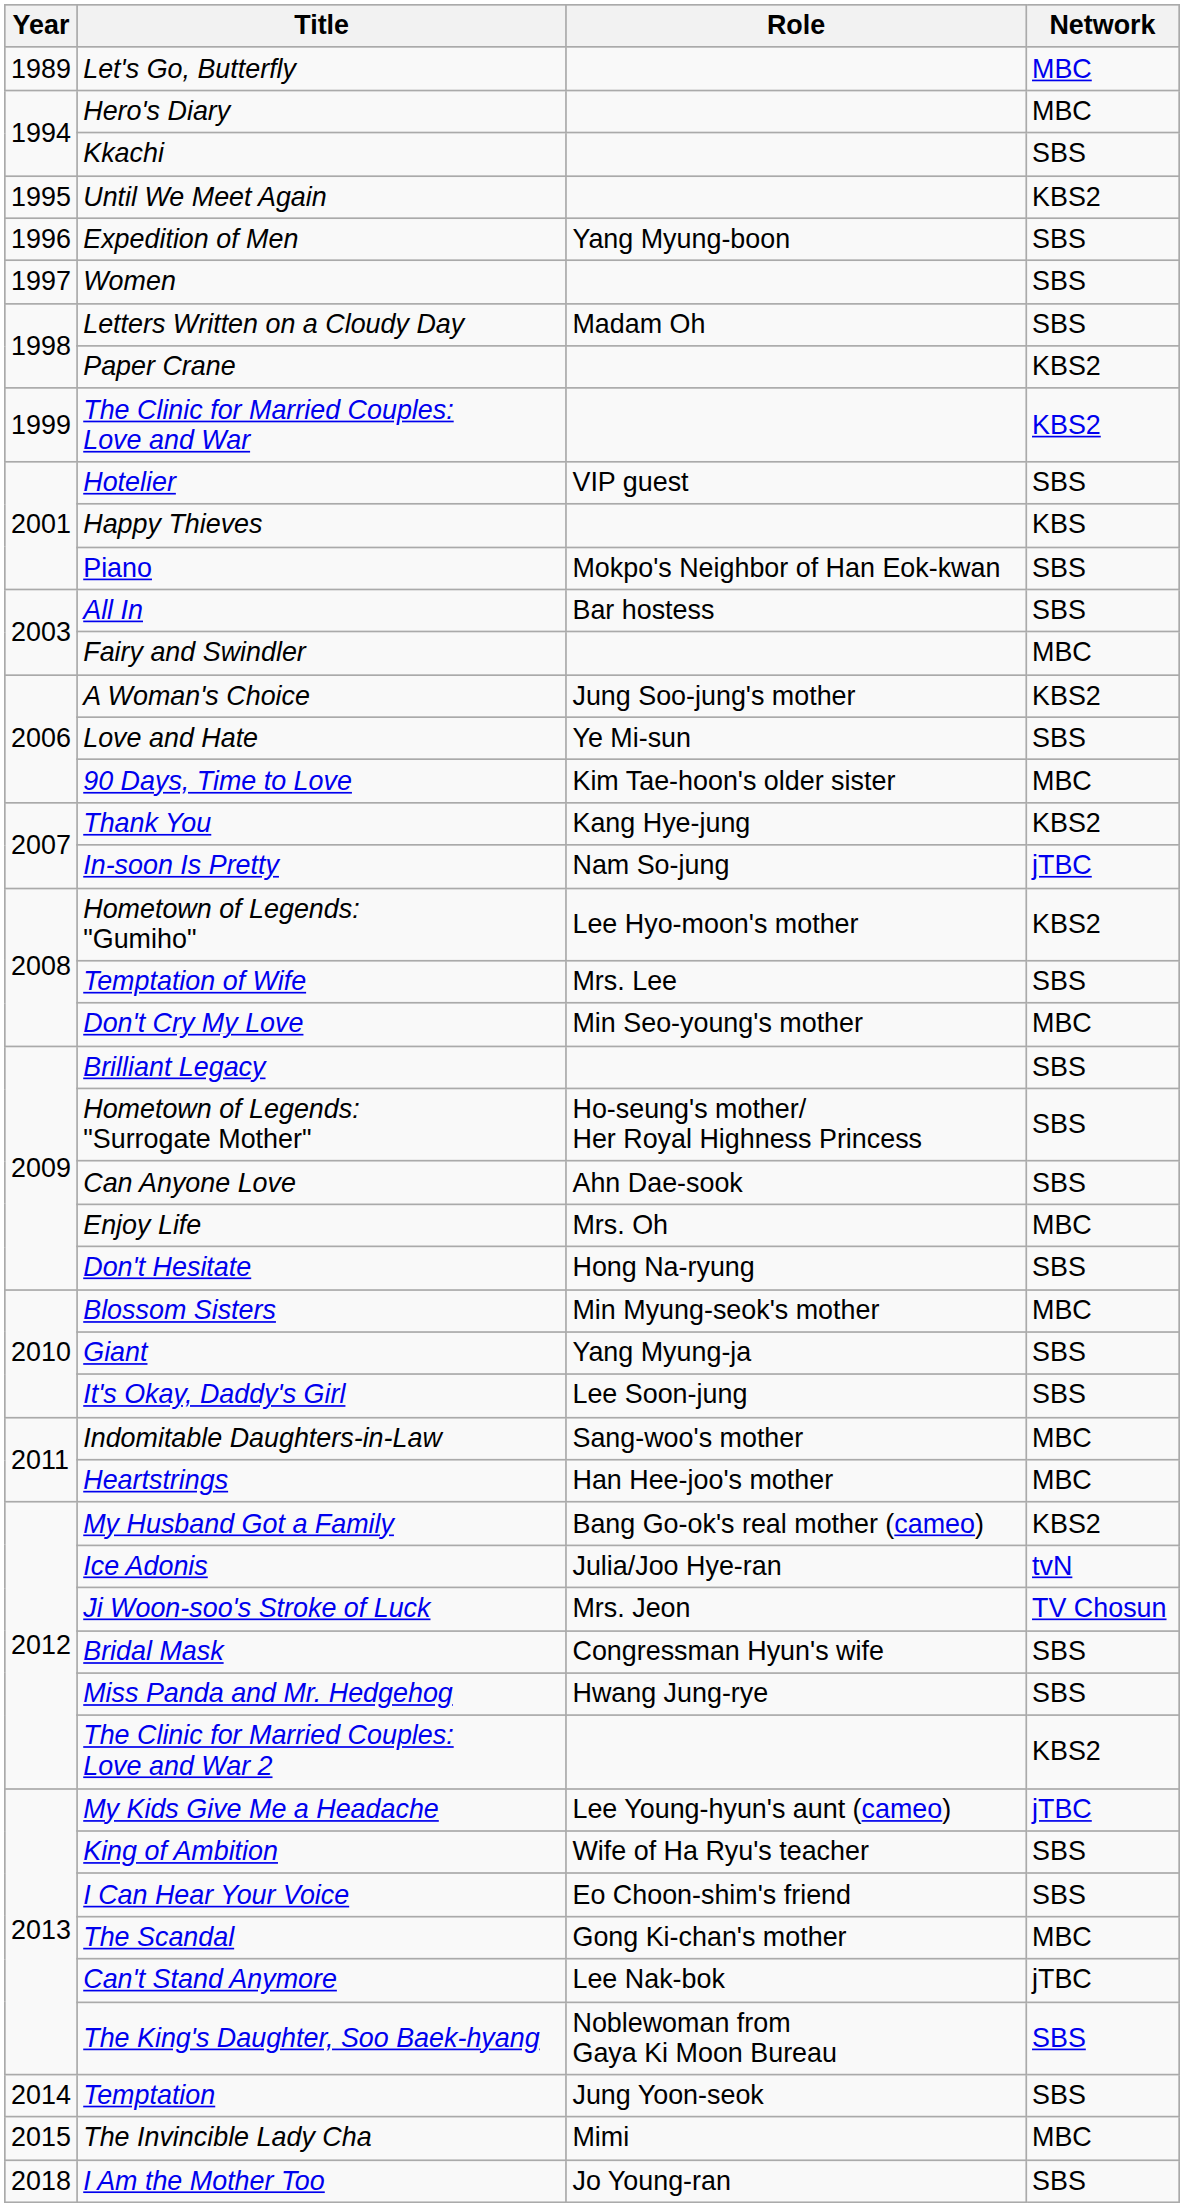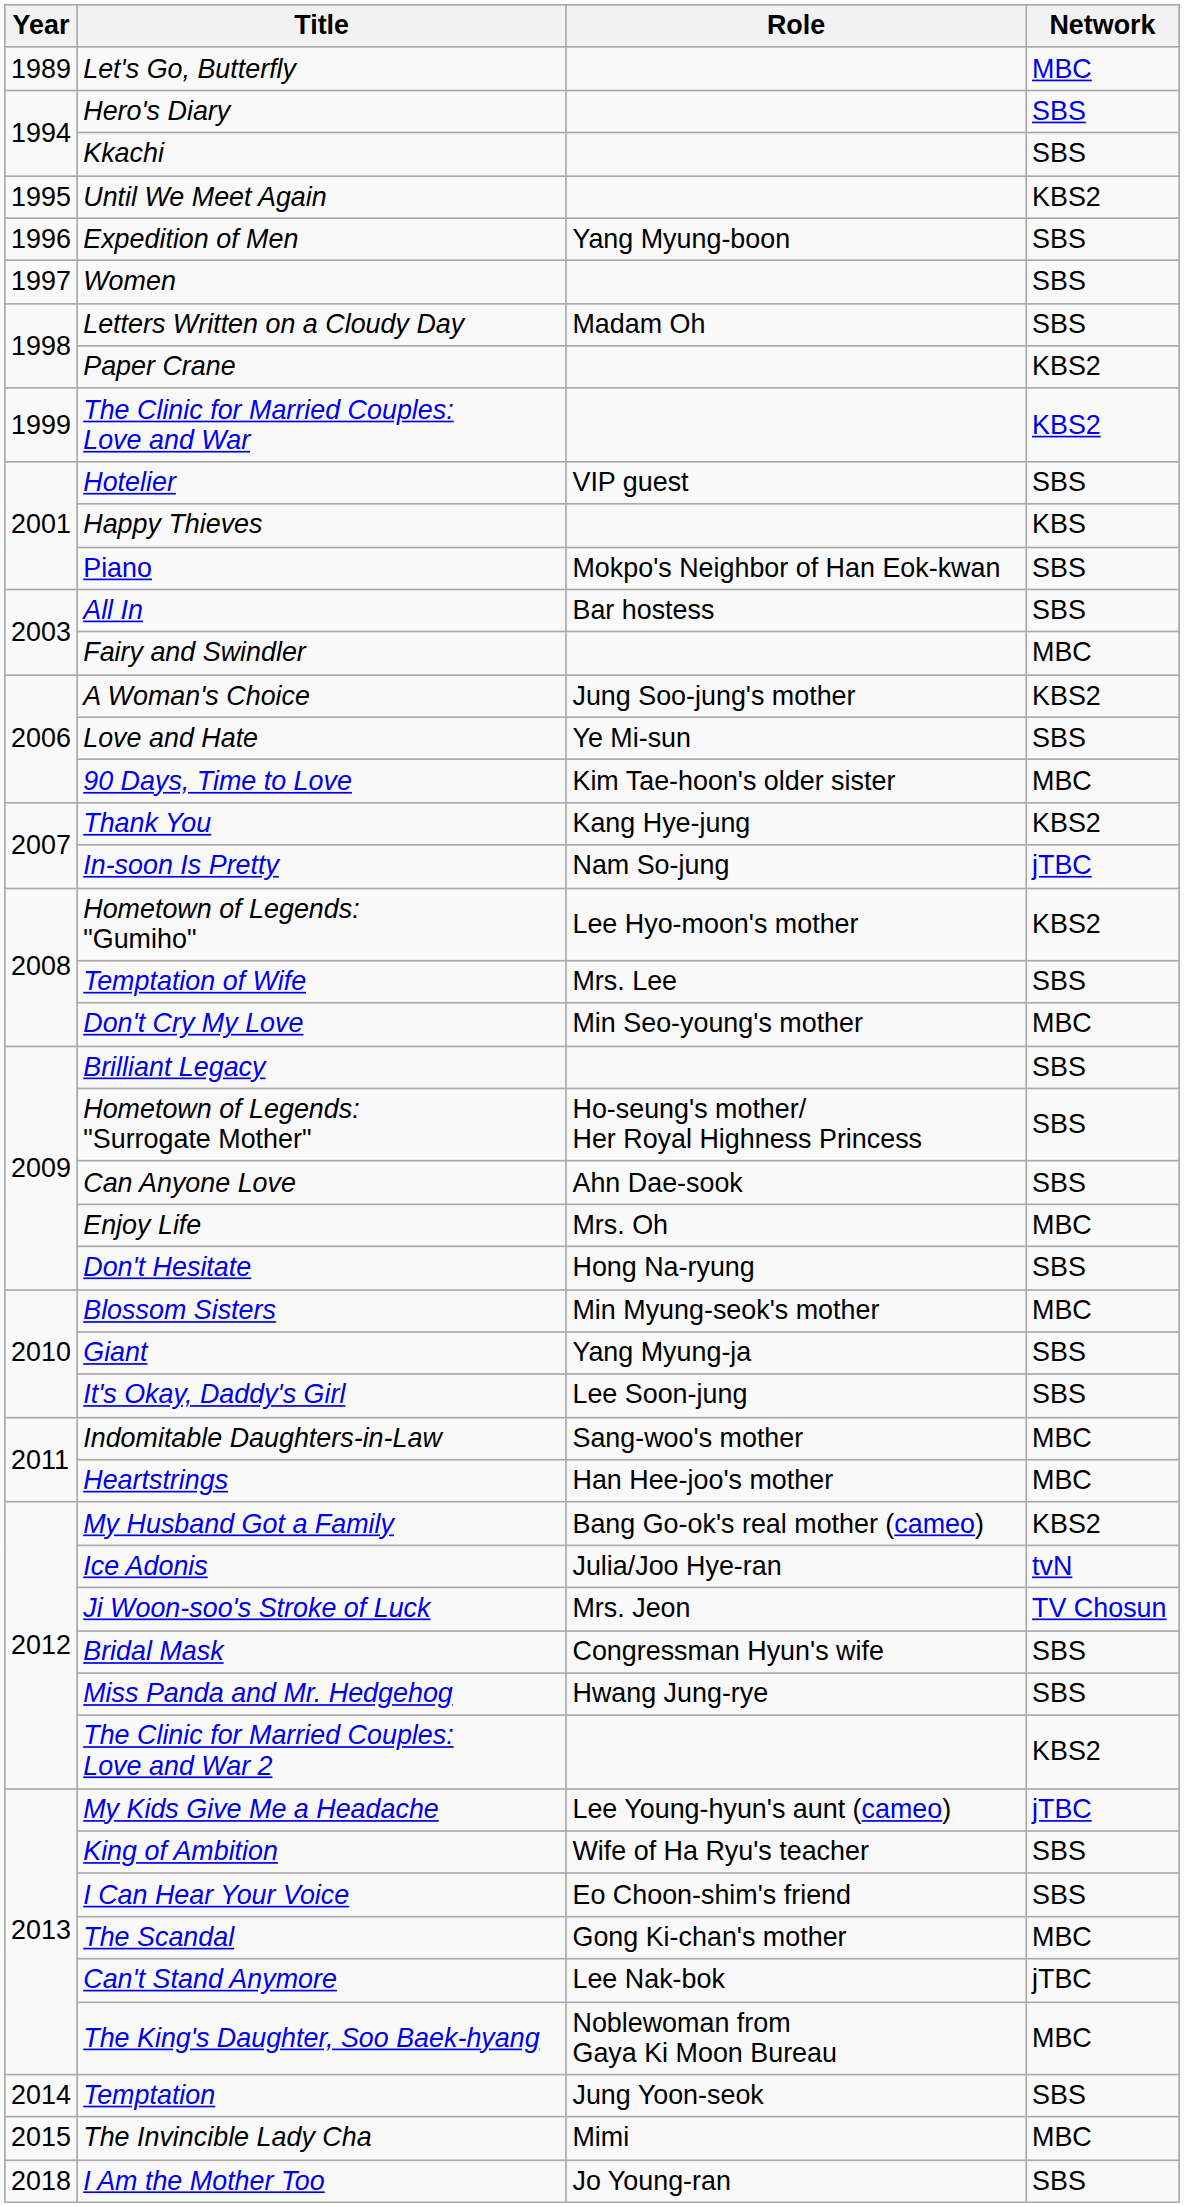Hero's Diary | Network: MBC -> SBS
The King's Daughter, Soo Baek-hyang | Network: SBS -> MBC
